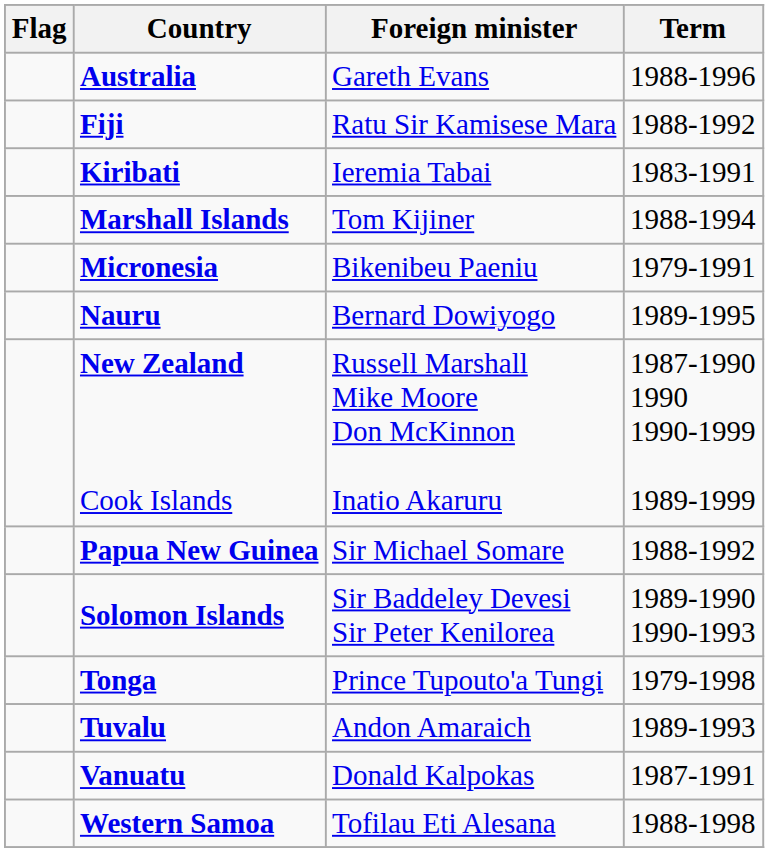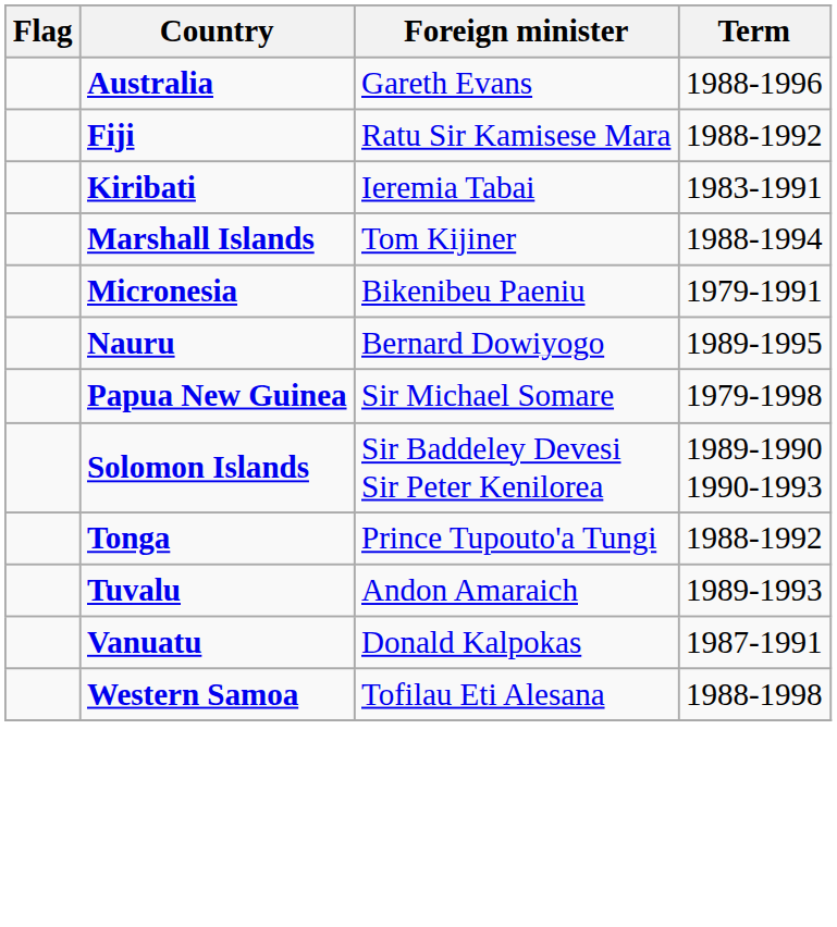- row: New Zealand Cook Islands | Russell Marshall Mike Moore Don McKinnon Inatio Akaruru | 1987-1990 1990 1990-1999 1989-1999
Papua New Guinea | Term: 1988-1992 -> 1979-1998
Tonga | Term: 1979-1998 -> 1988-1992
